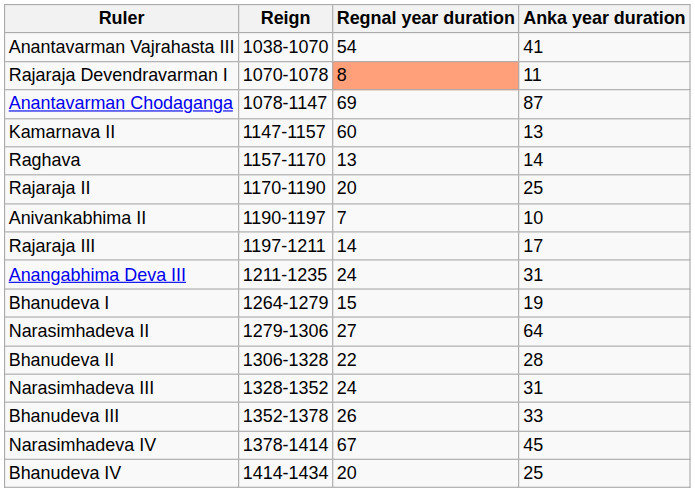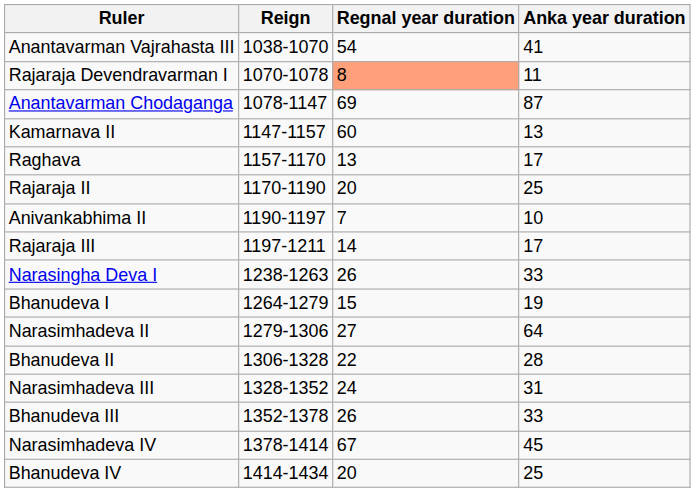Raghava | Anka year duration: 14 -> 17
- row: Anangabhima Deva III | 1211-1235 | 24 | 31
+ row: Narasingha Deva I | 1238-1263 | 26 | 33
